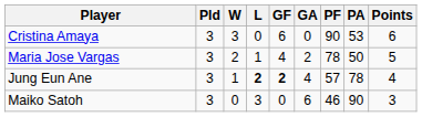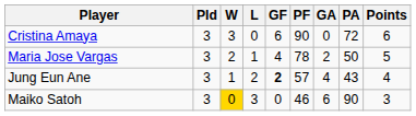columns swapped: GA <-> PF
Cristina Amaya | PA: 53 -> 72
Jung Eun Ane | L: bold -> normal
Jung Eun Ane | PA: 78 -> 43
Maiko Satoh | W: no background -> gold background
